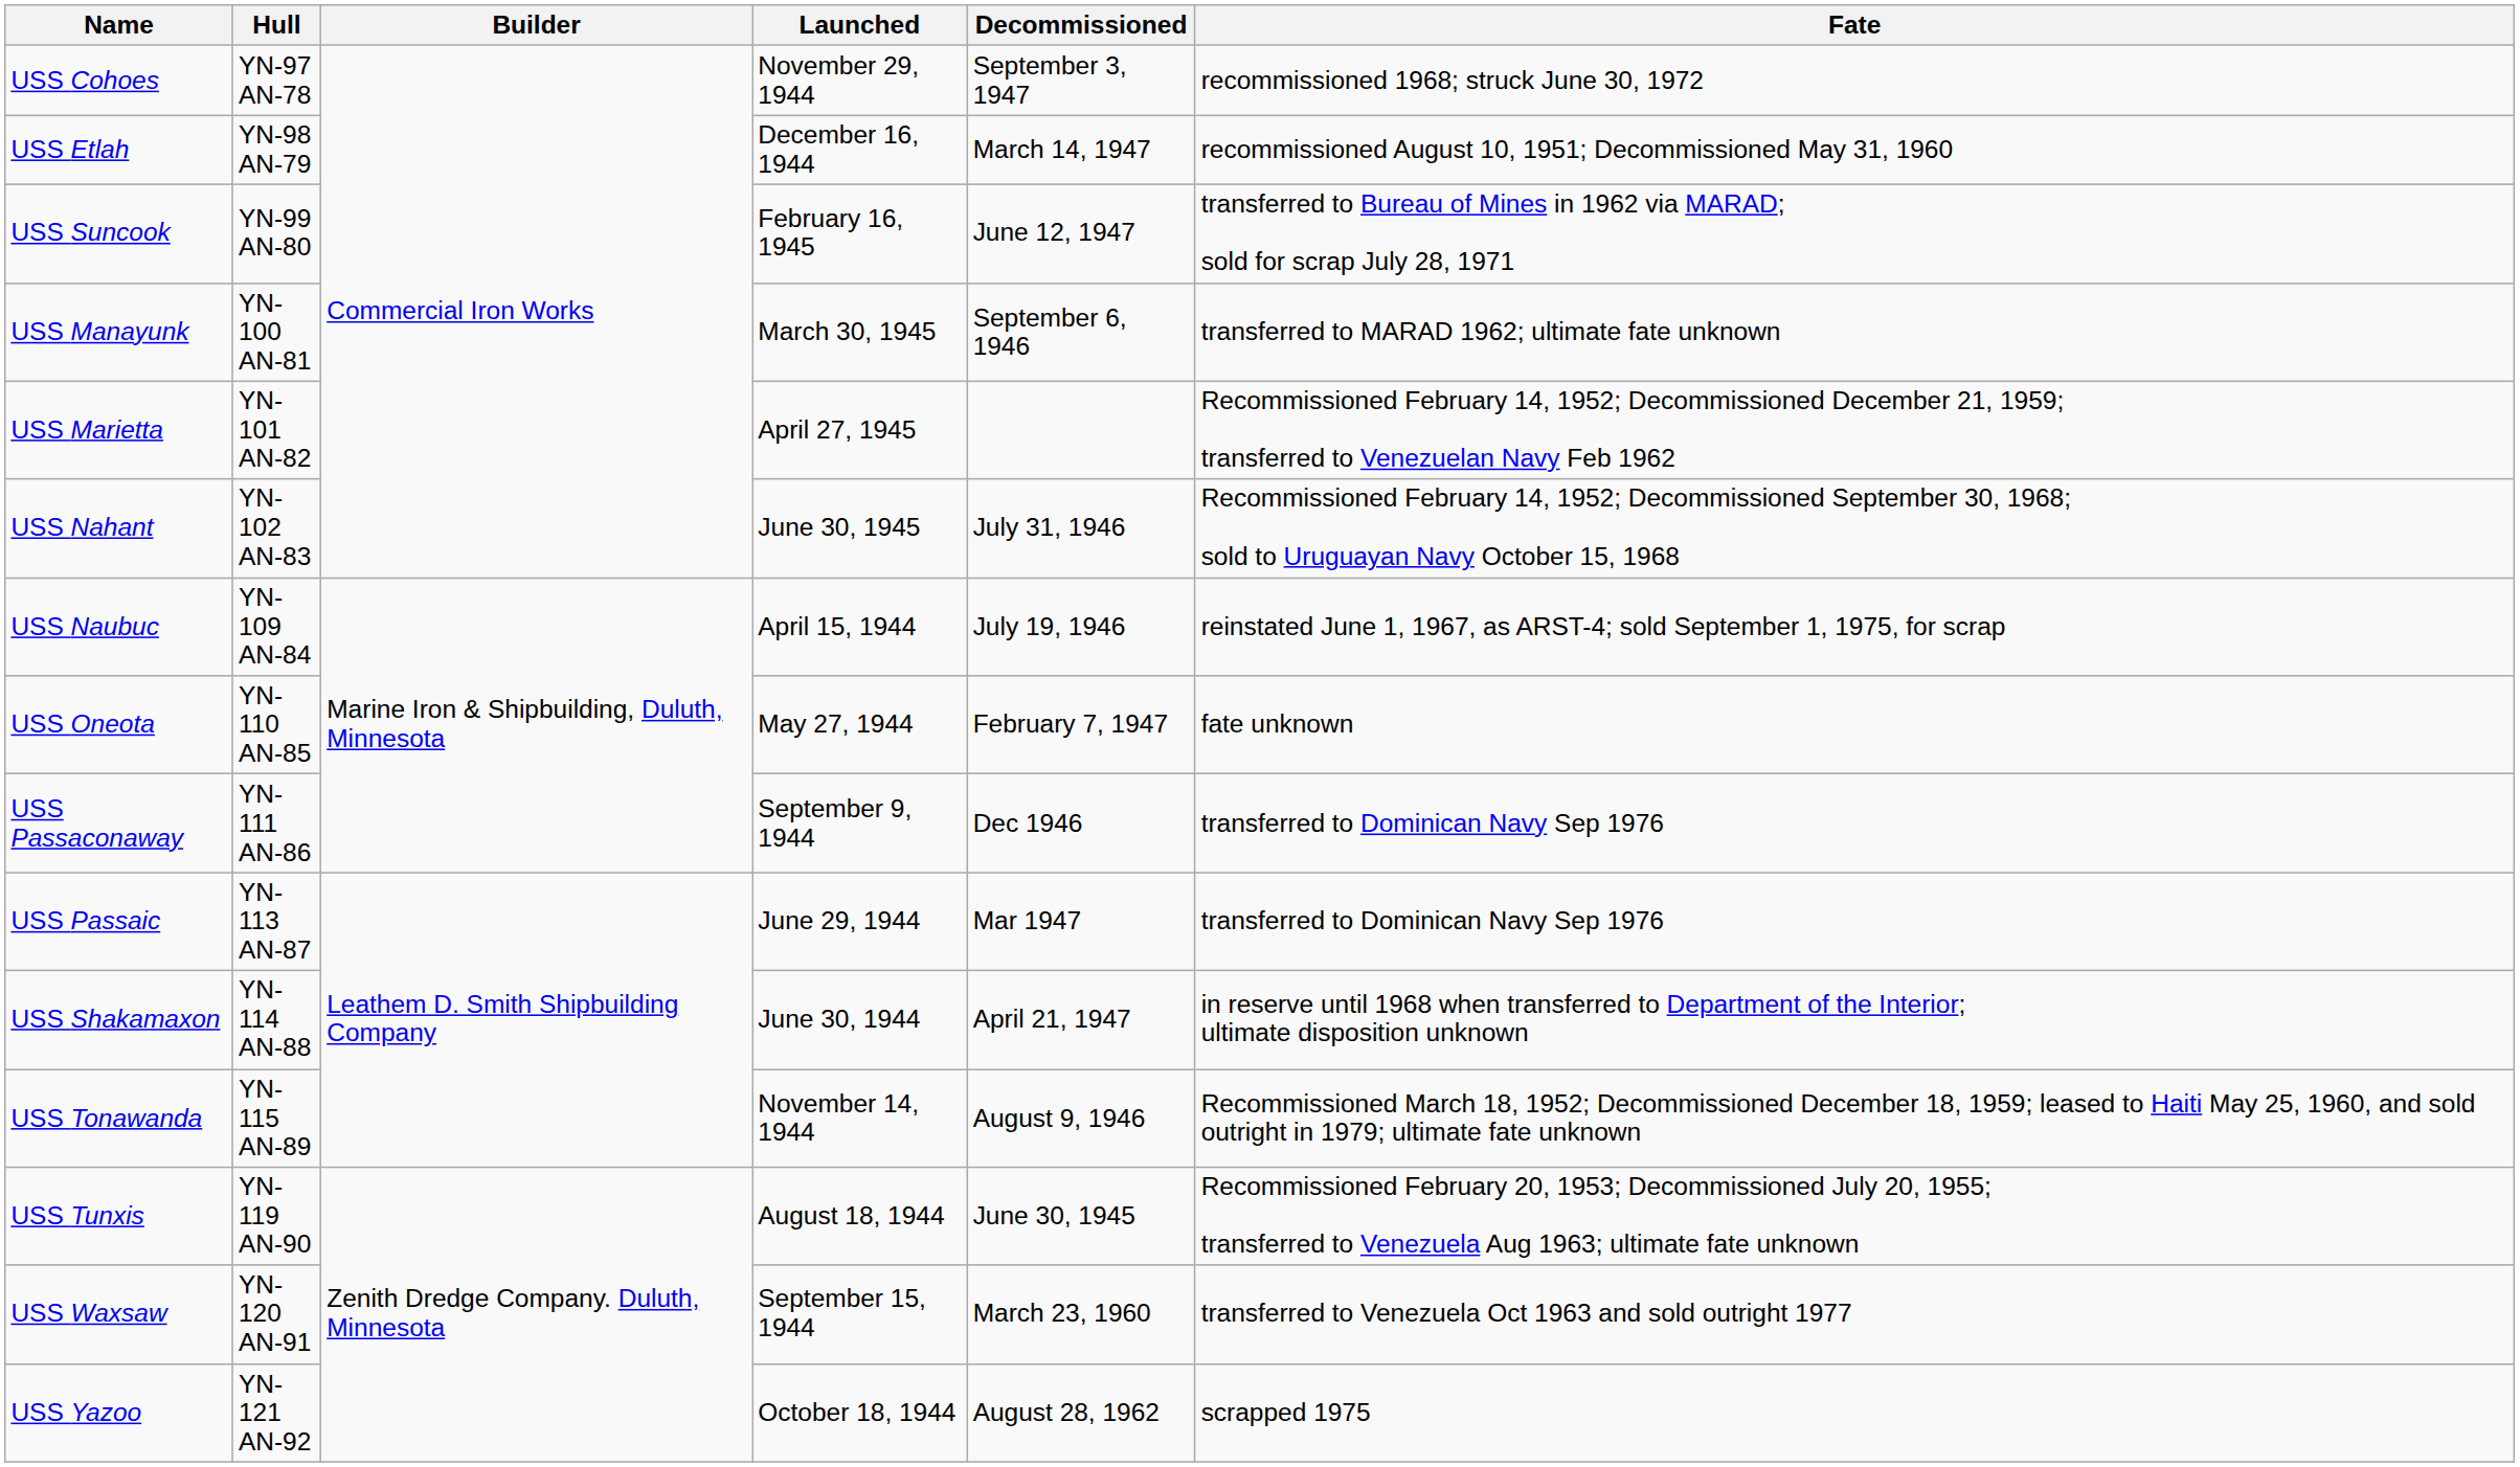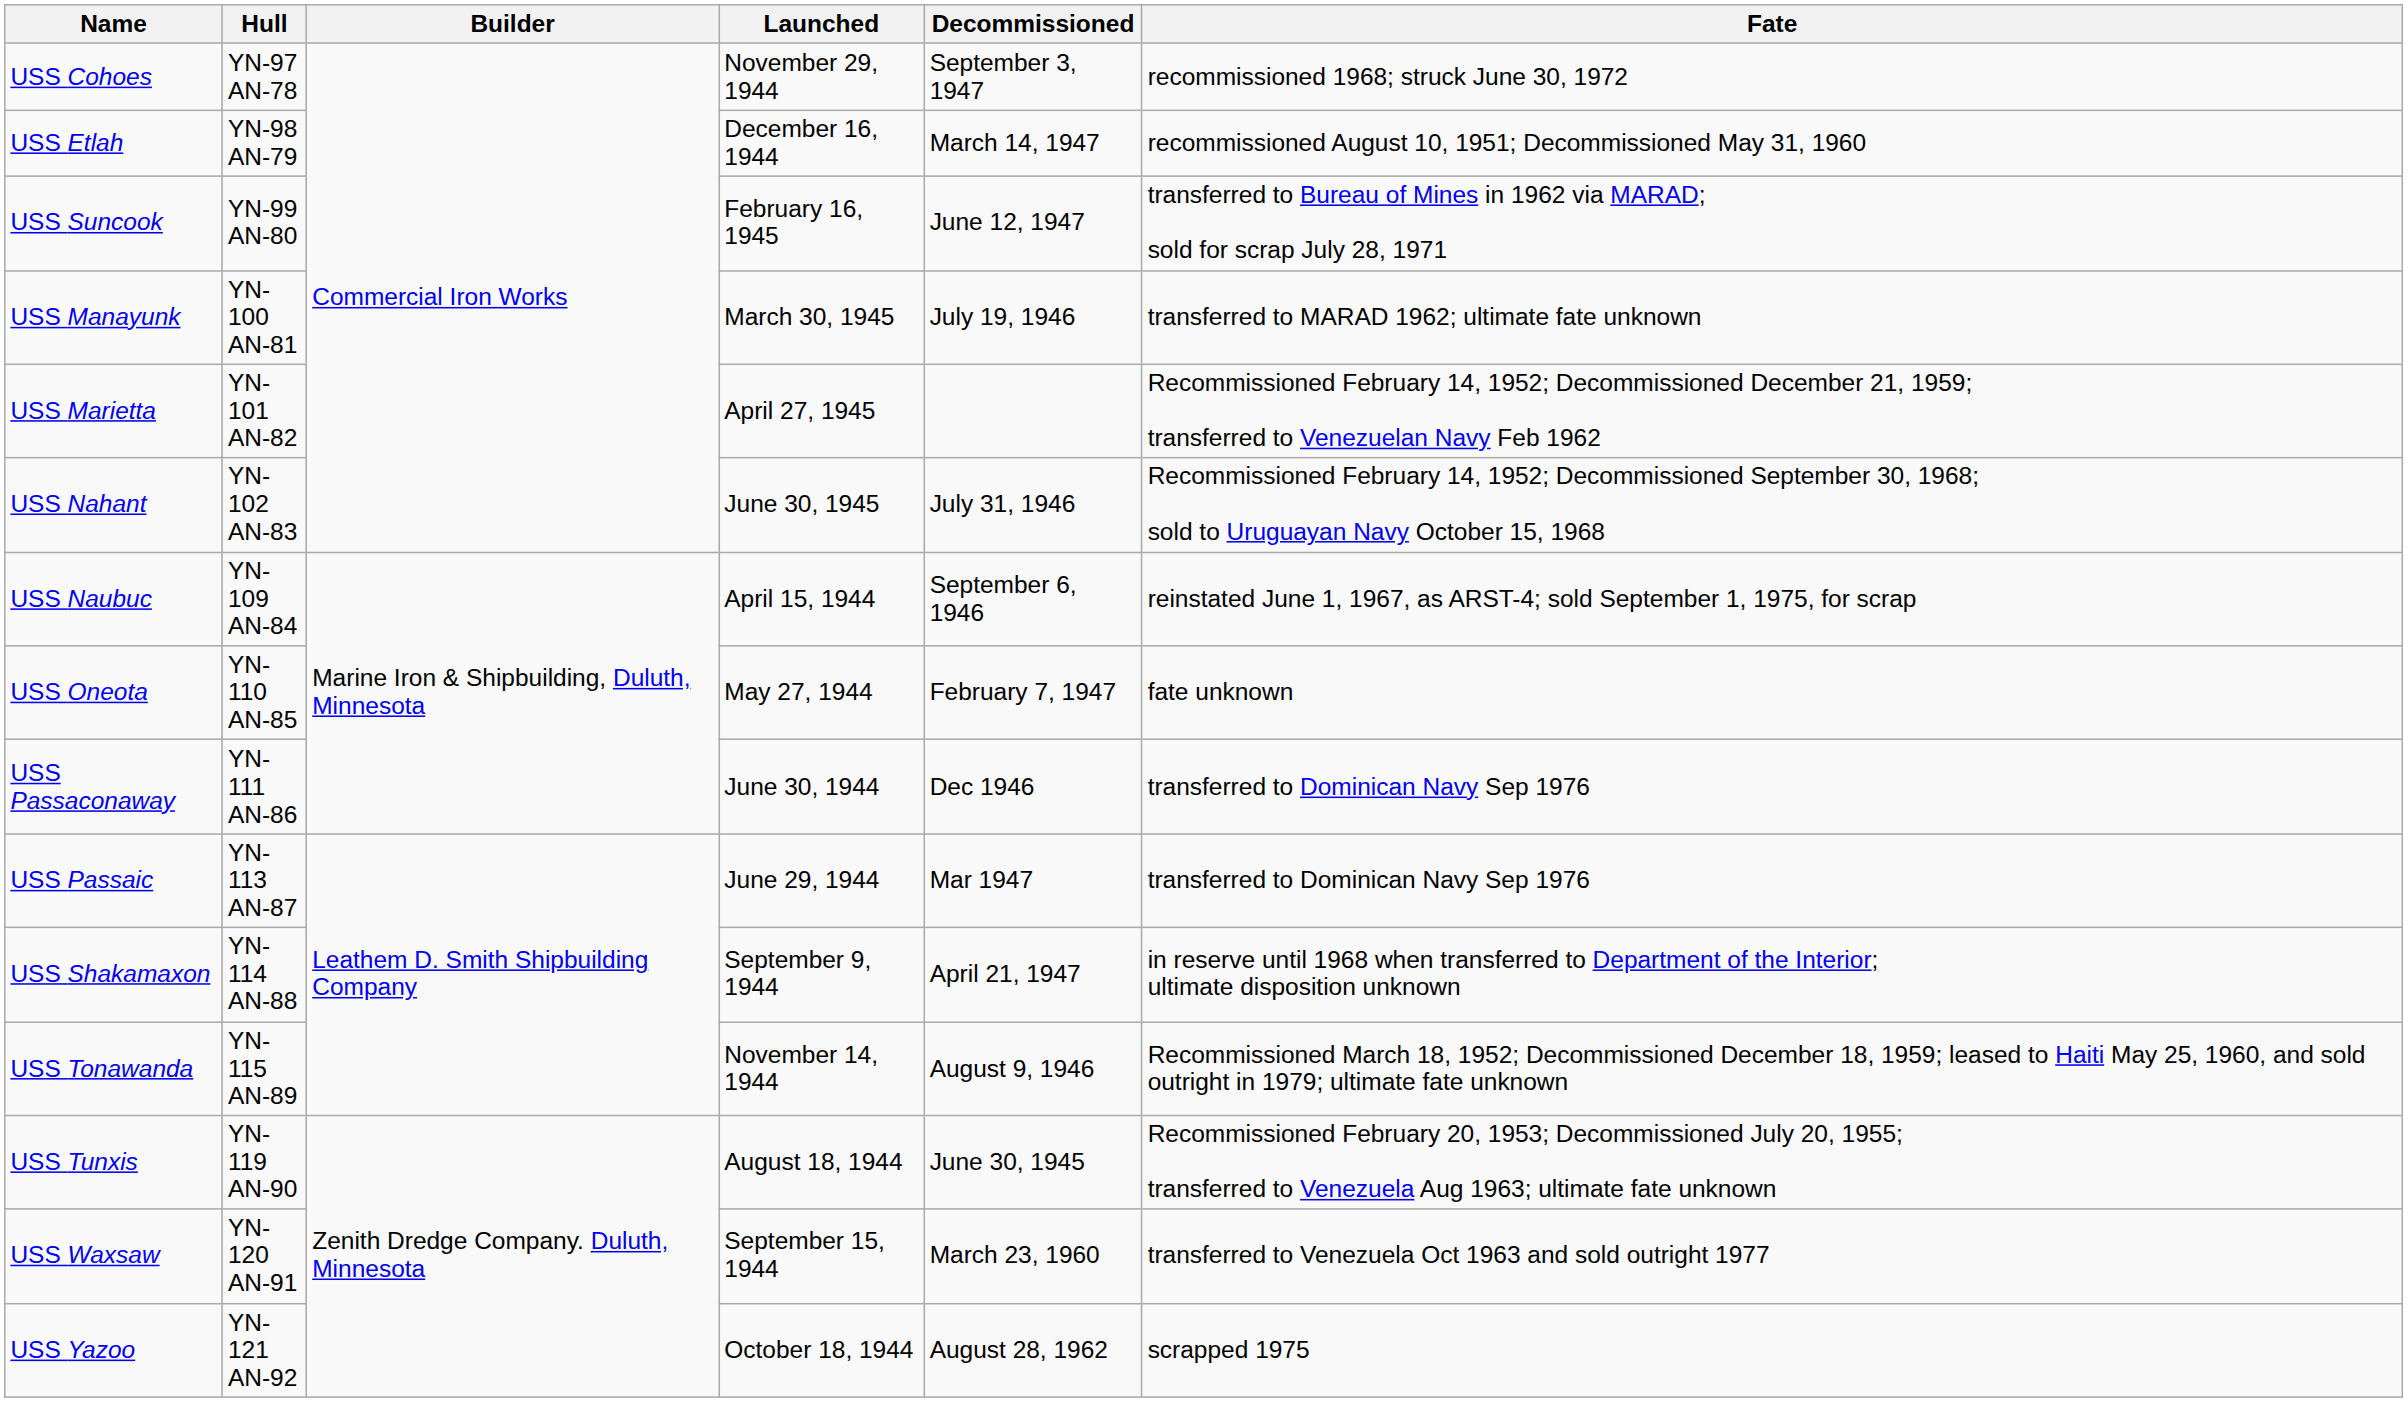USS Manayunk | Decommissioned: September 6, 1946 -> July 19, 1946
USS Naubuc | Decommissioned: July 19, 1946 -> September 6, 1946
USS Passaconaway | Launched: September 9, 1944 -> June 30, 1944
USS Shakamaxon | Launched: June 30, 1944 -> September 9, 1944
